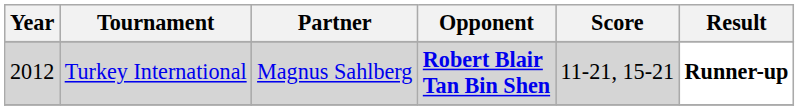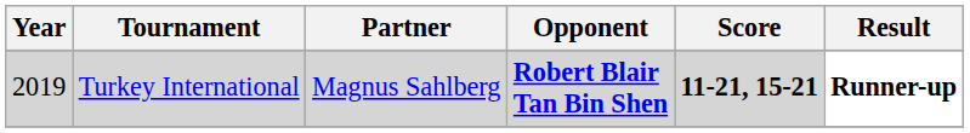Turkey International | Year: 2012 -> 2019
Turkey International | Score: normal -> bold
